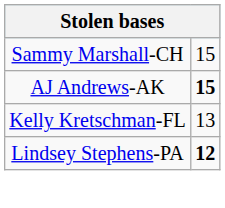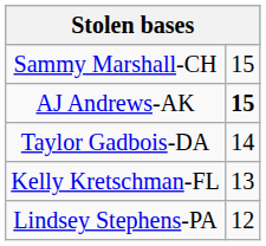+ row: Taylor Gadbois-DA | 14
Lindsey Stephens-PA | column 2: bold -> normal
